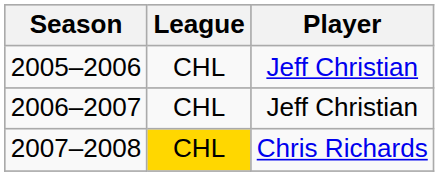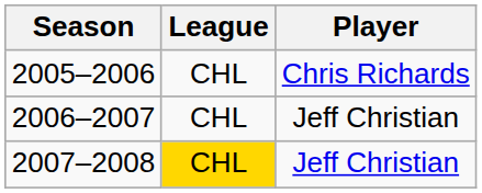2005–2006 | Player: Jeff Christian -> Chris Richards
2007–2008 | Player: Chris Richards -> Jeff Christian
